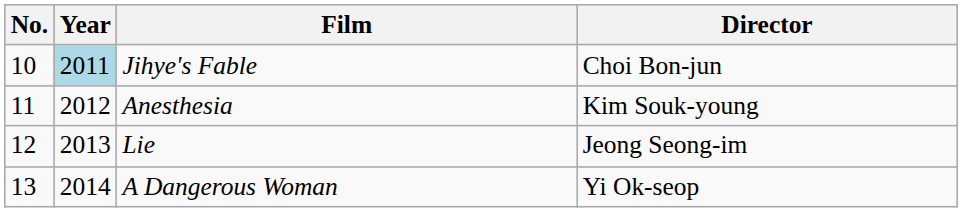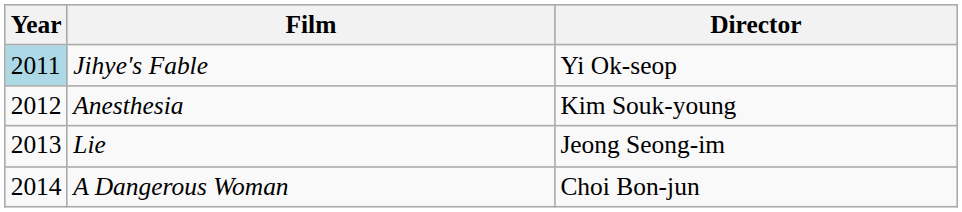- column: No. | 10 | 11 | 12 | 13
Jihye's Fable | Director: Choi Bon-jun -> Yi Ok-seop
A Dangerous Woman | Director: Yi Ok-seop -> Choi Bon-jun
